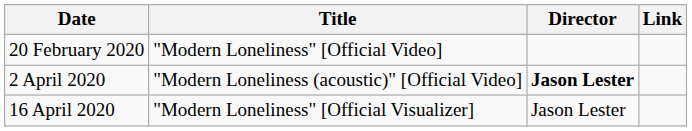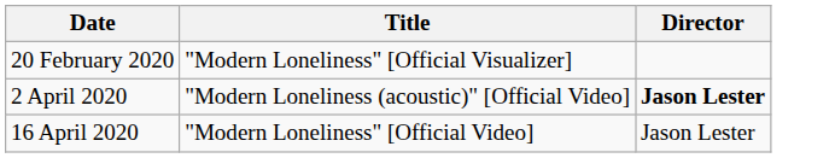- column: Link
20 February 2020 | Title: "Modern Loneliness" [Official Video] -> "Modern Loneliness" [Official Visualizer]
16 April 2020 | Title: "Modern Loneliness" [Official Visualizer] -> "Modern Loneliness" [Official Video]
